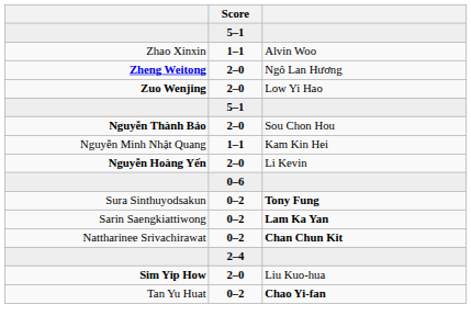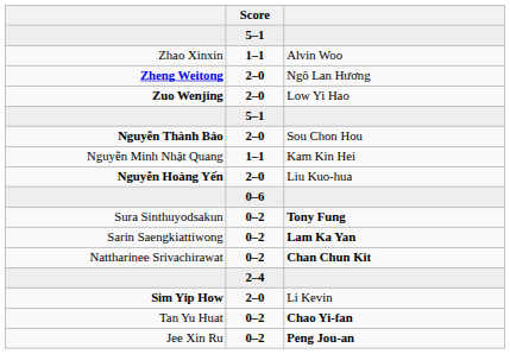Nguyễn Hoàng Yến | column 3: Li Kevin -> Liu Kuo-hua
Sim Yip How | column 3: Liu Kuo-hua -> Li Kevin
+ row: Jee Xin Ru | 0–2 | Peng Jou-an
